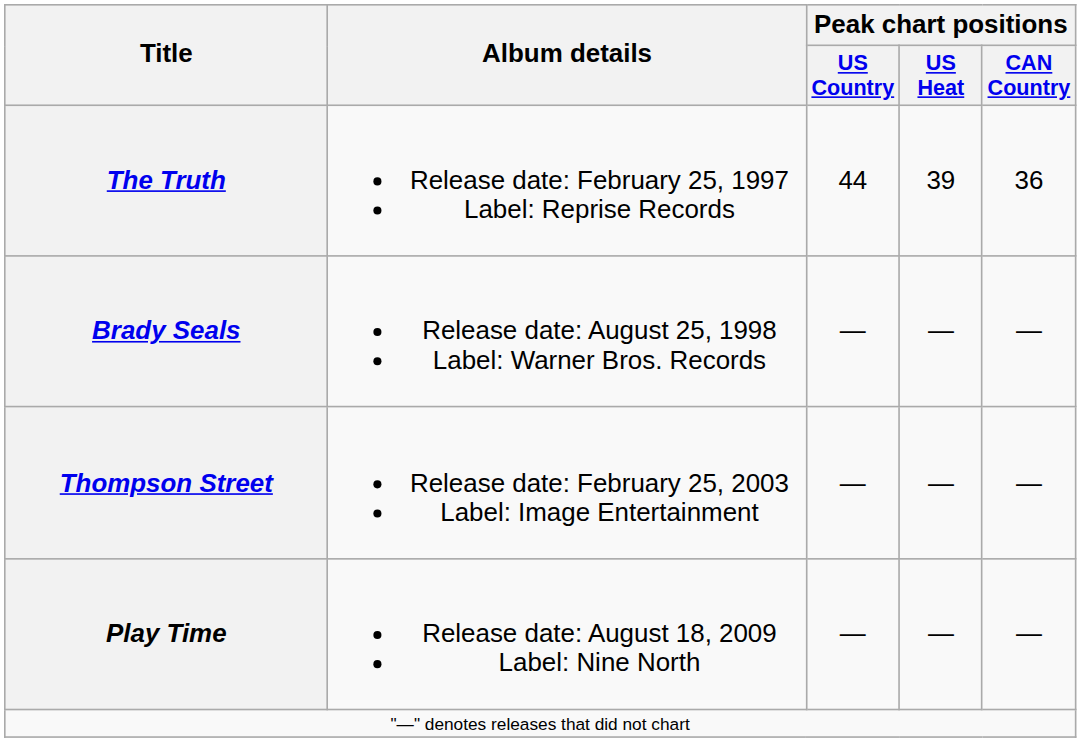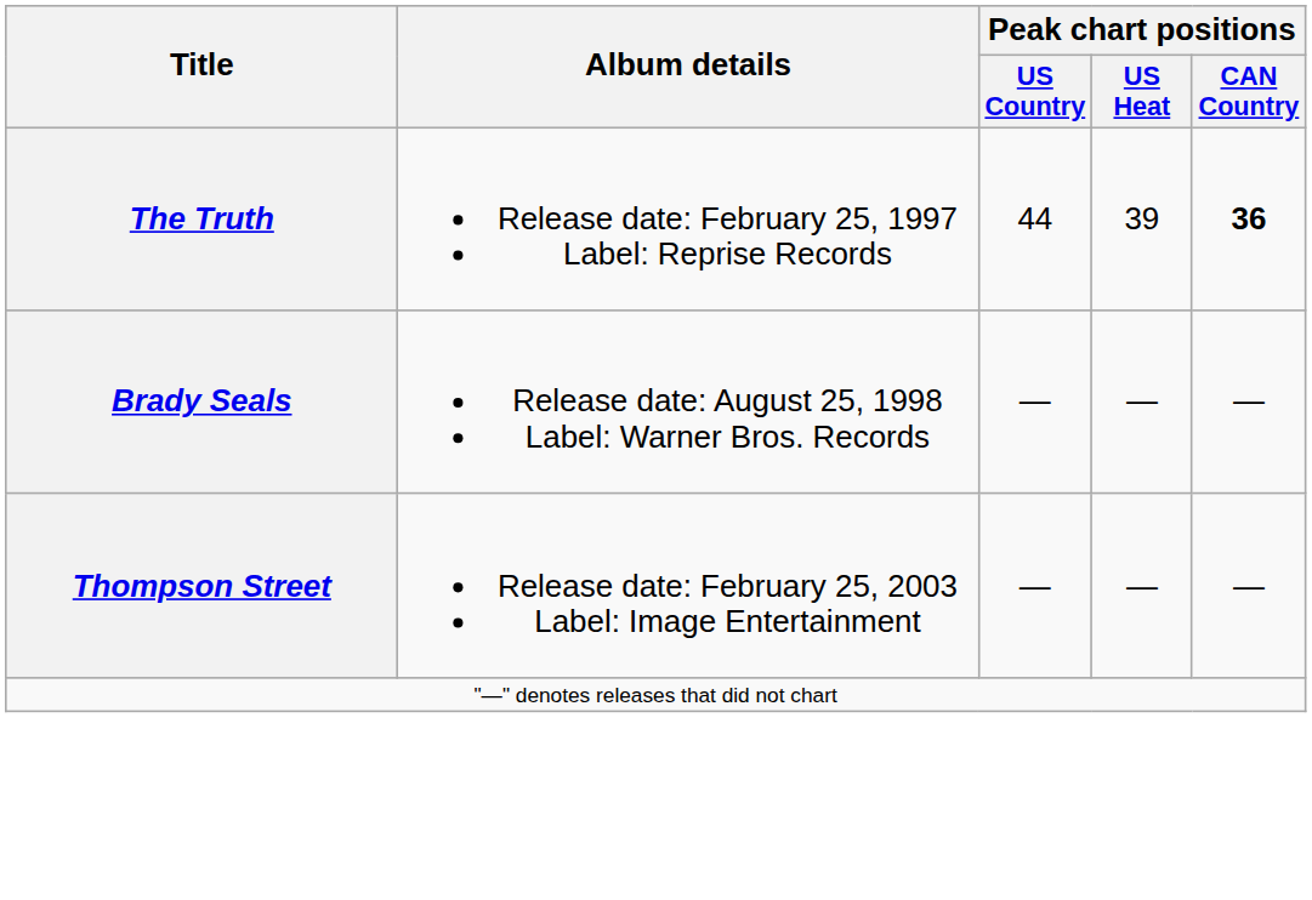The Truth | Peak chart positions / CAN Country: normal -> bold
- row: Play Time | Release date: August 18, 2009 Label: Nine North | — | — | —
